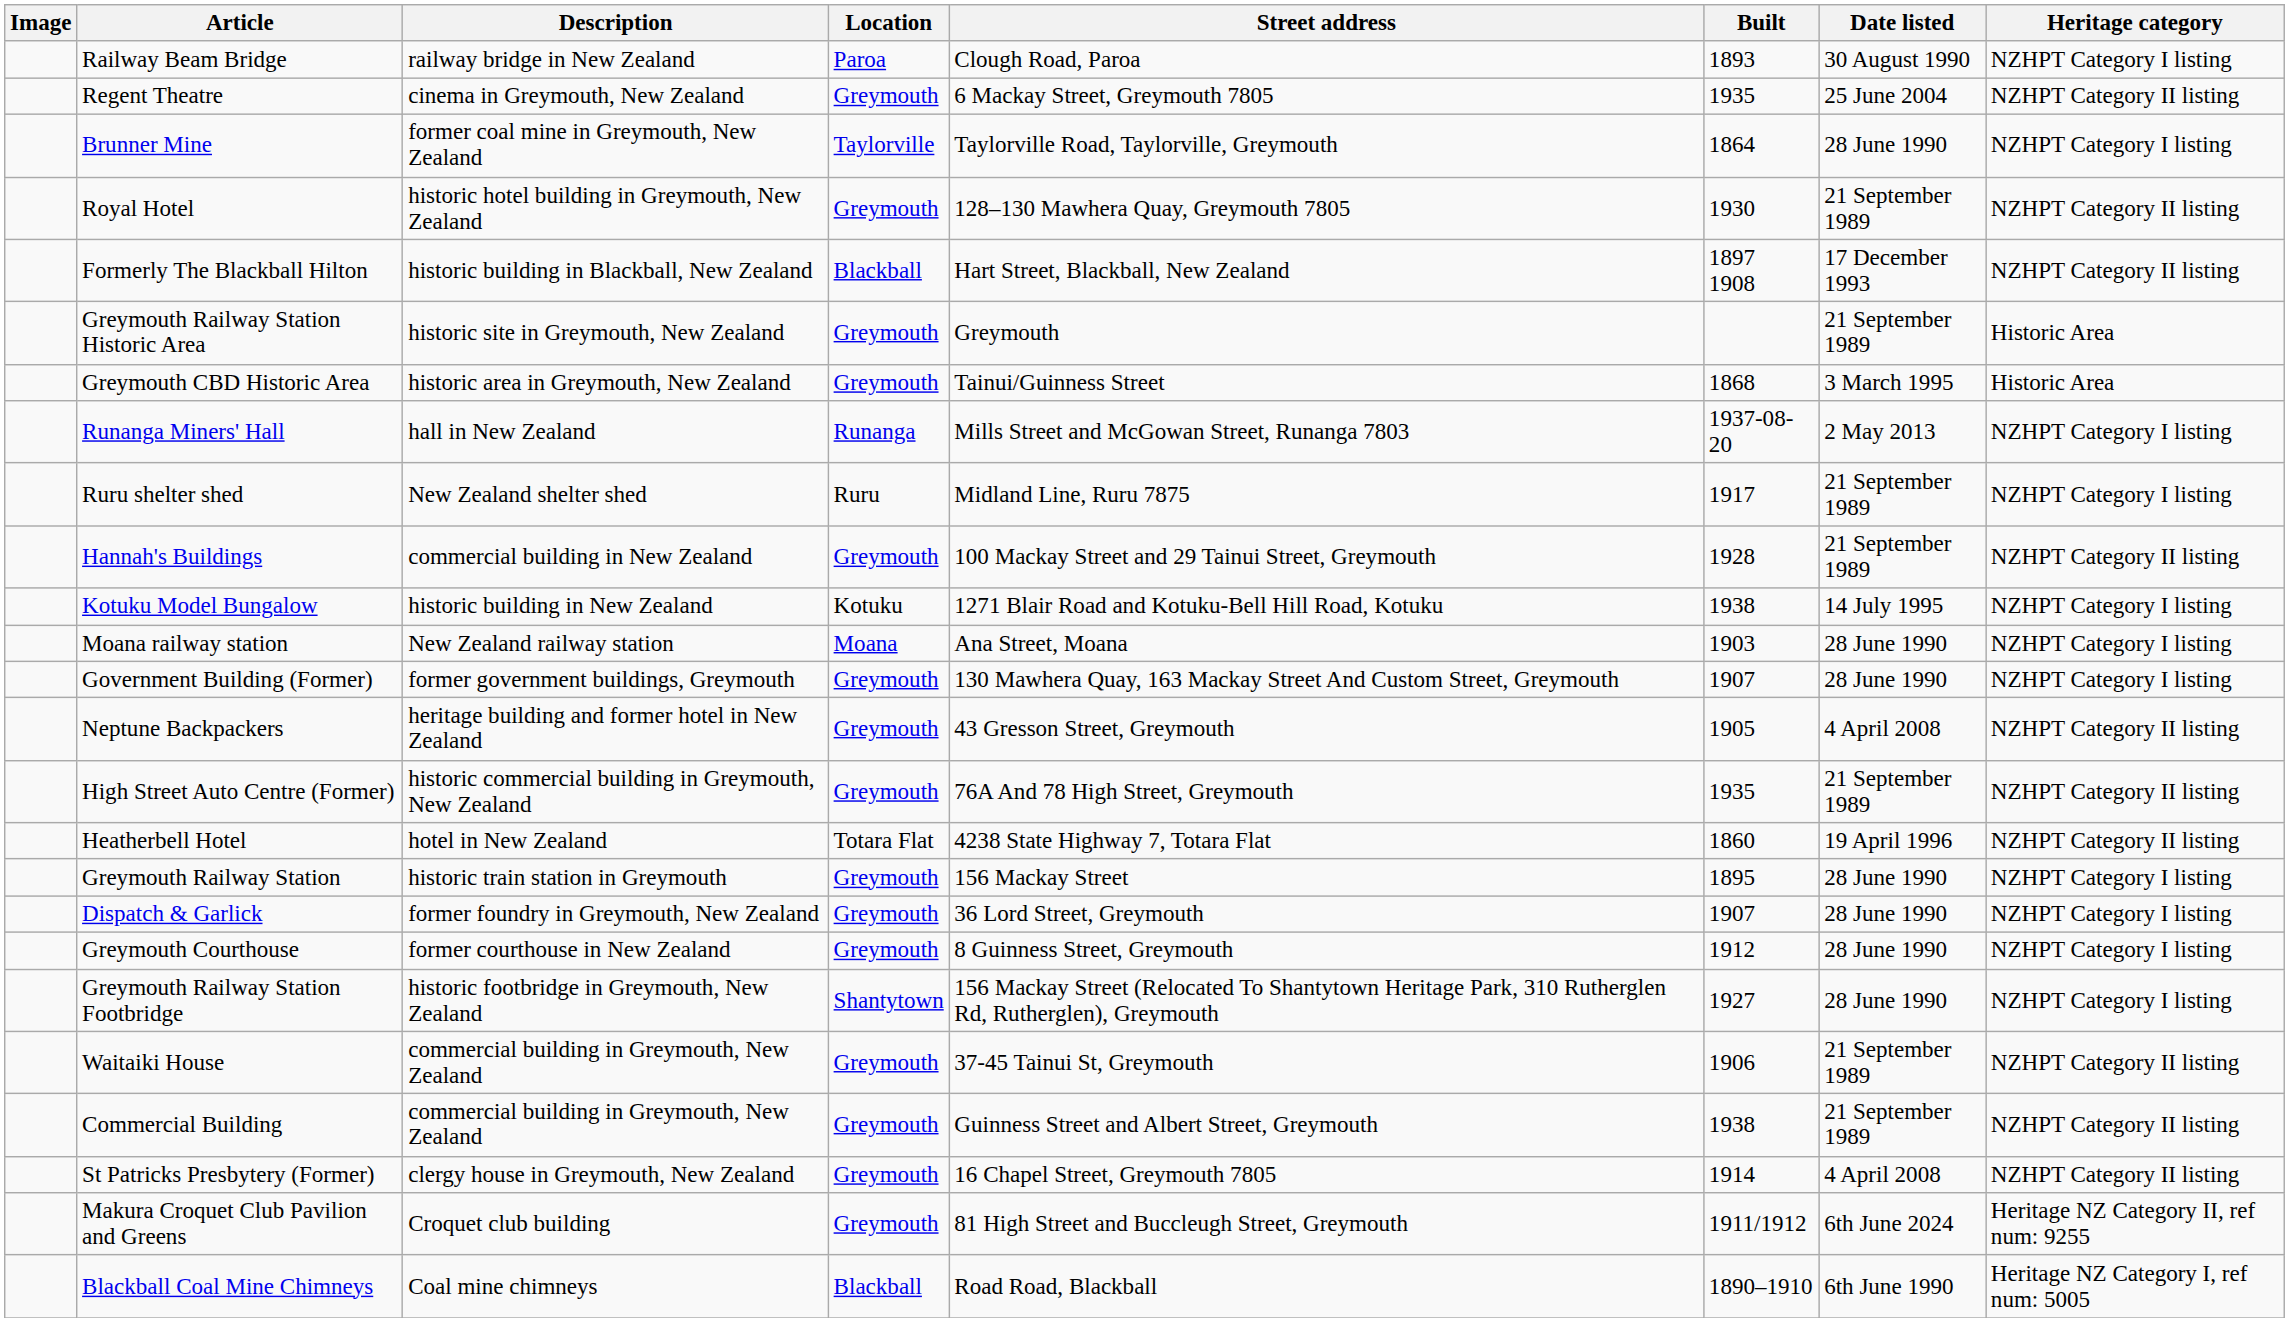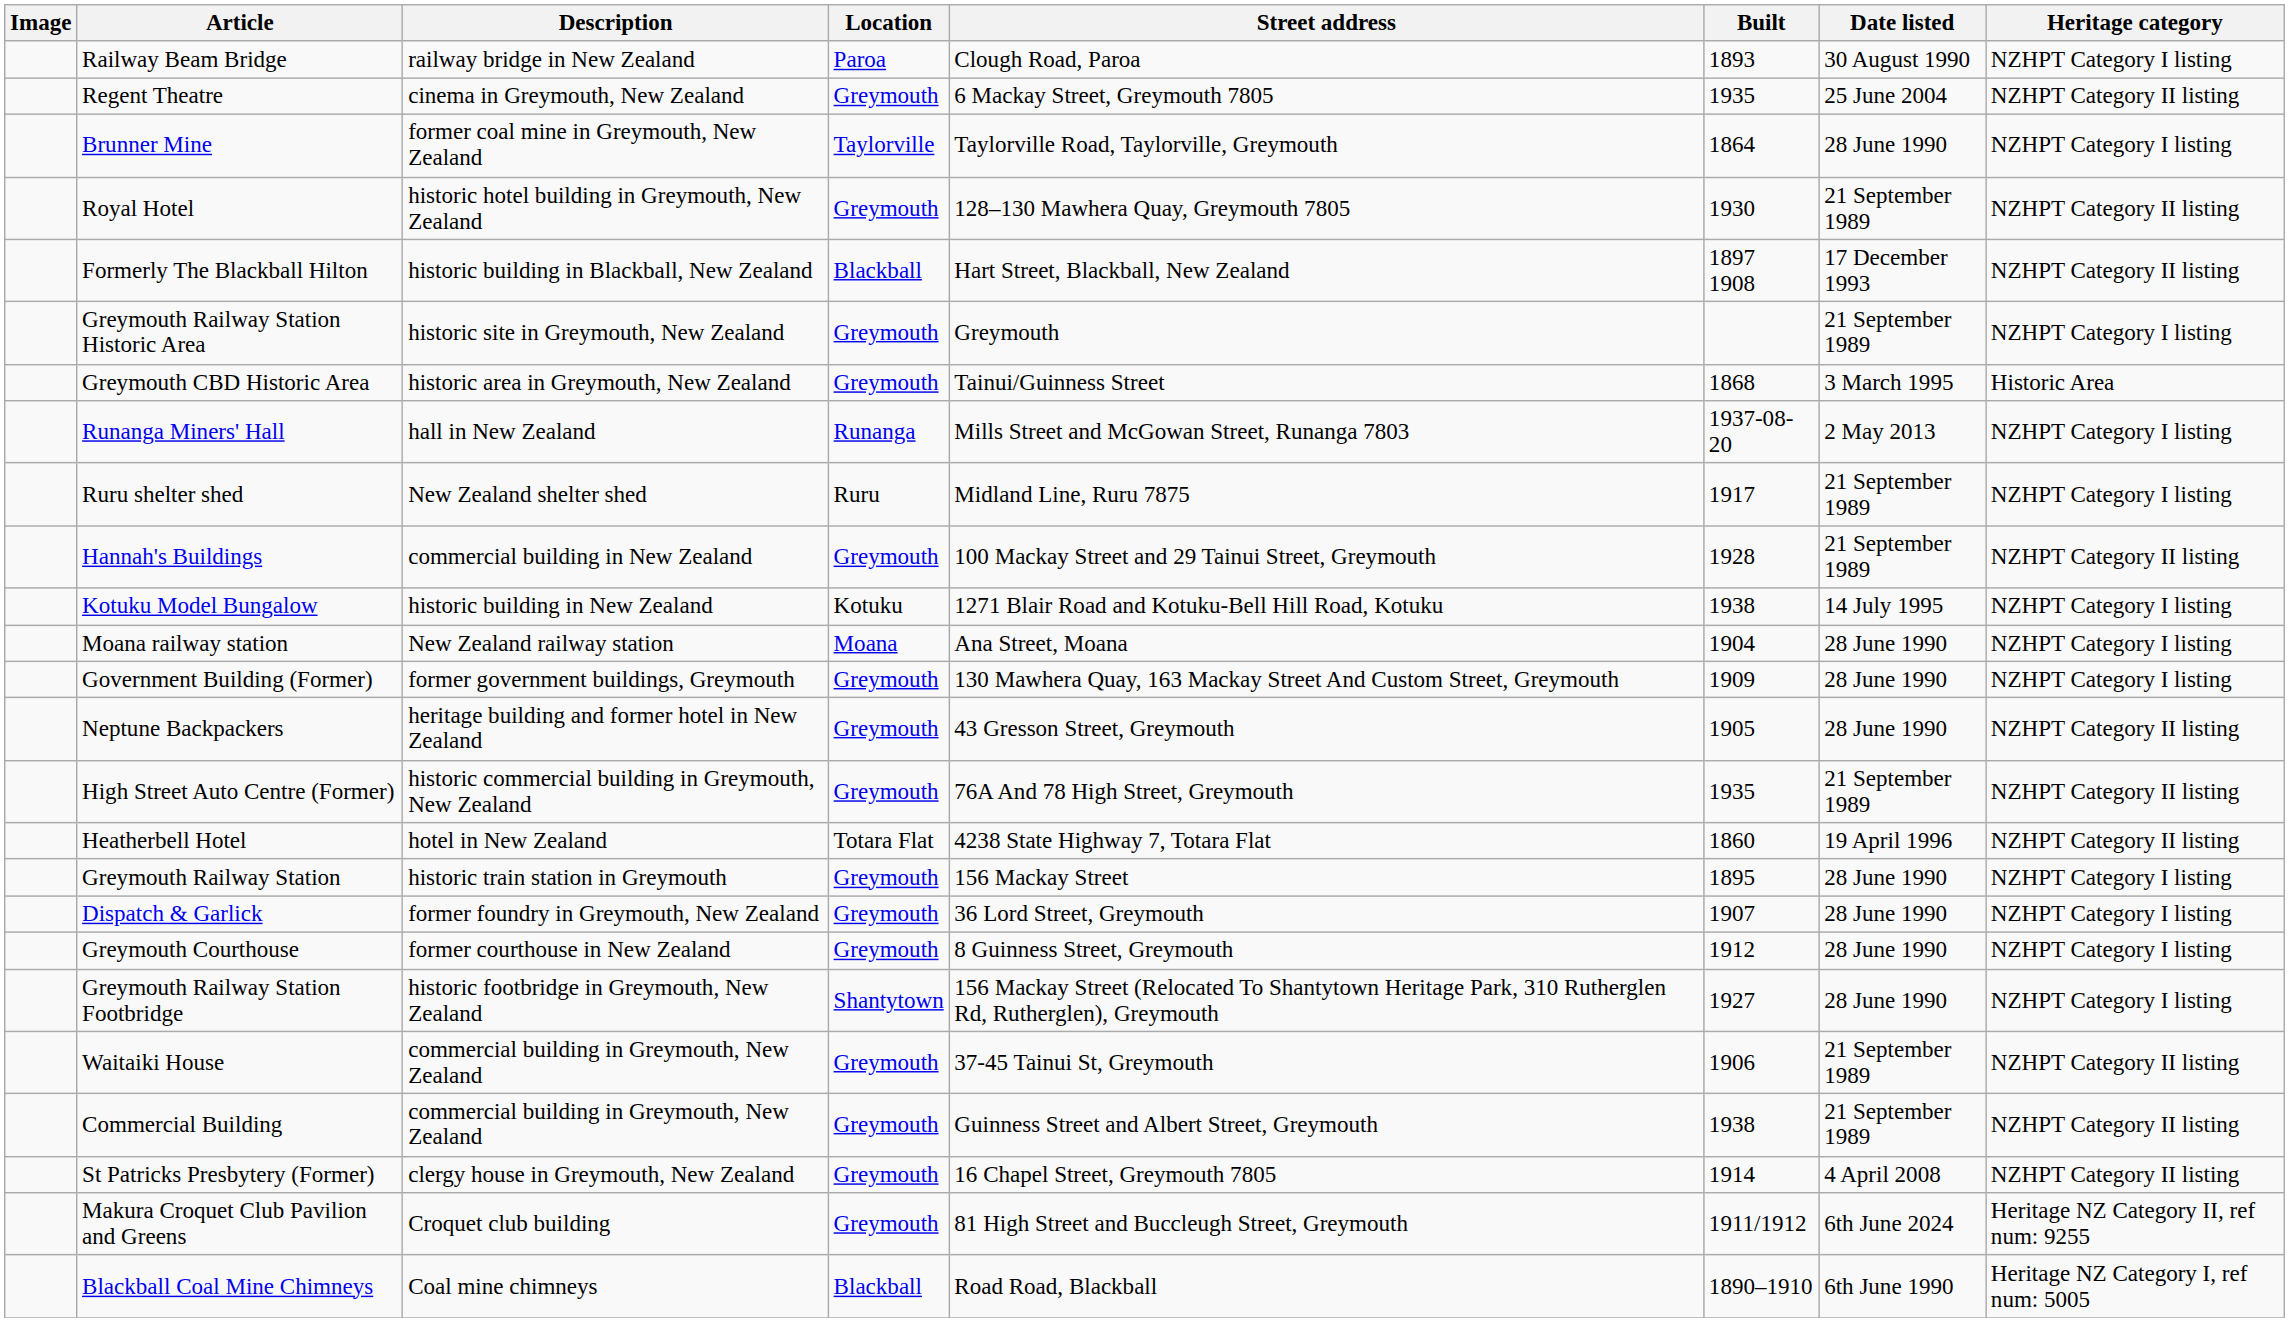Greymouth Railway Station Historic Area | Heritage category: Historic Area -> NZHPT Category I listing
Moana railway station | Built: 1903 -> 1904
Government Building (Former) | Built: 1907 -> 1909
Neptune Backpackers | Date listed: 4 April 2008 -> 28 June 1990
